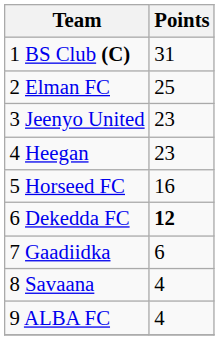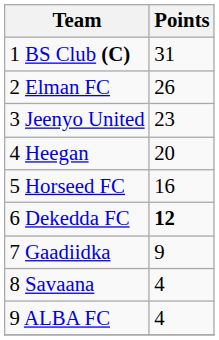2 Elman FC | Points: 25 -> 26
4 Heegan | Points: 23 -> 20
7 Gaadiidka | Points: 6 -> 9
